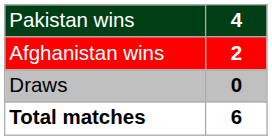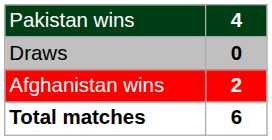rows swapped: Afghanistan wins <-> Draws
